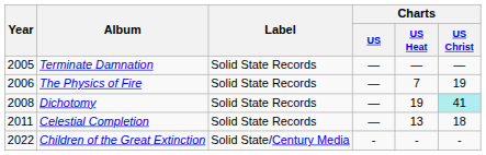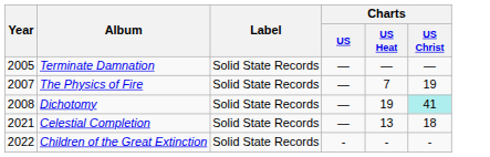The Physics of Fire | Year: 2006 -> 2007
Celestial Completion | Year: 2011 -> 2021
Children of the Great Extinction | Label: Solid State/Century Media -> Solid State Records
